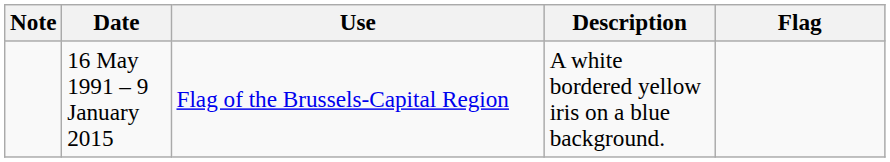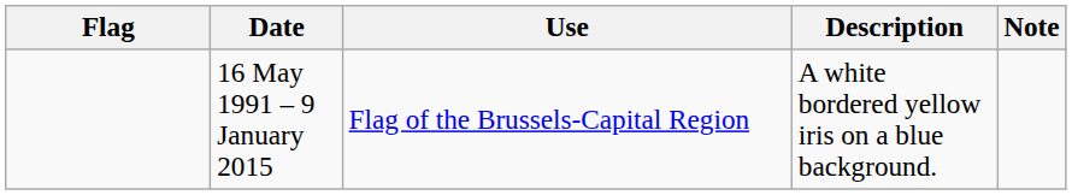columns swapped: Flag <-> Note
